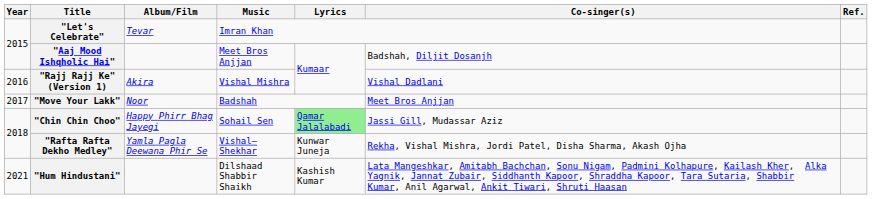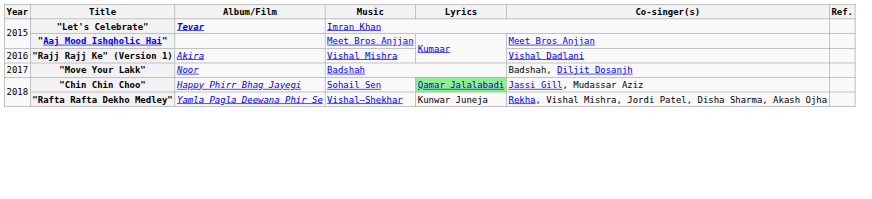"Let's Celebrate" | Album/Film: normal -> bold
"Aaj Mood Ishqholic Hai" | Co-singer(s): Badshah, Diljit Dosanjh -> Meet Bros Anjjan
"Move Your Lakk" | Co-singer(s): Meet Bros Anjjan -> Badshah, Diljit Dosanjh
- row: 2021 | "Hum Hindustani" | Dilshaad Shabbir Shaikh | Kashish Kumar | Lata Mangeshkar, Amitabh Bachchan, Sonu Nigam, Padmini Kolhapure, Kailash Kher, Alka Yagnik, Jannat Zubair, Siddhanth Kapoor, Shraddha Kapoor, Tara Sutaria, Shabbir Kumar, Anil Agarwal, Ankit Tiwari, Shruti Haasan
